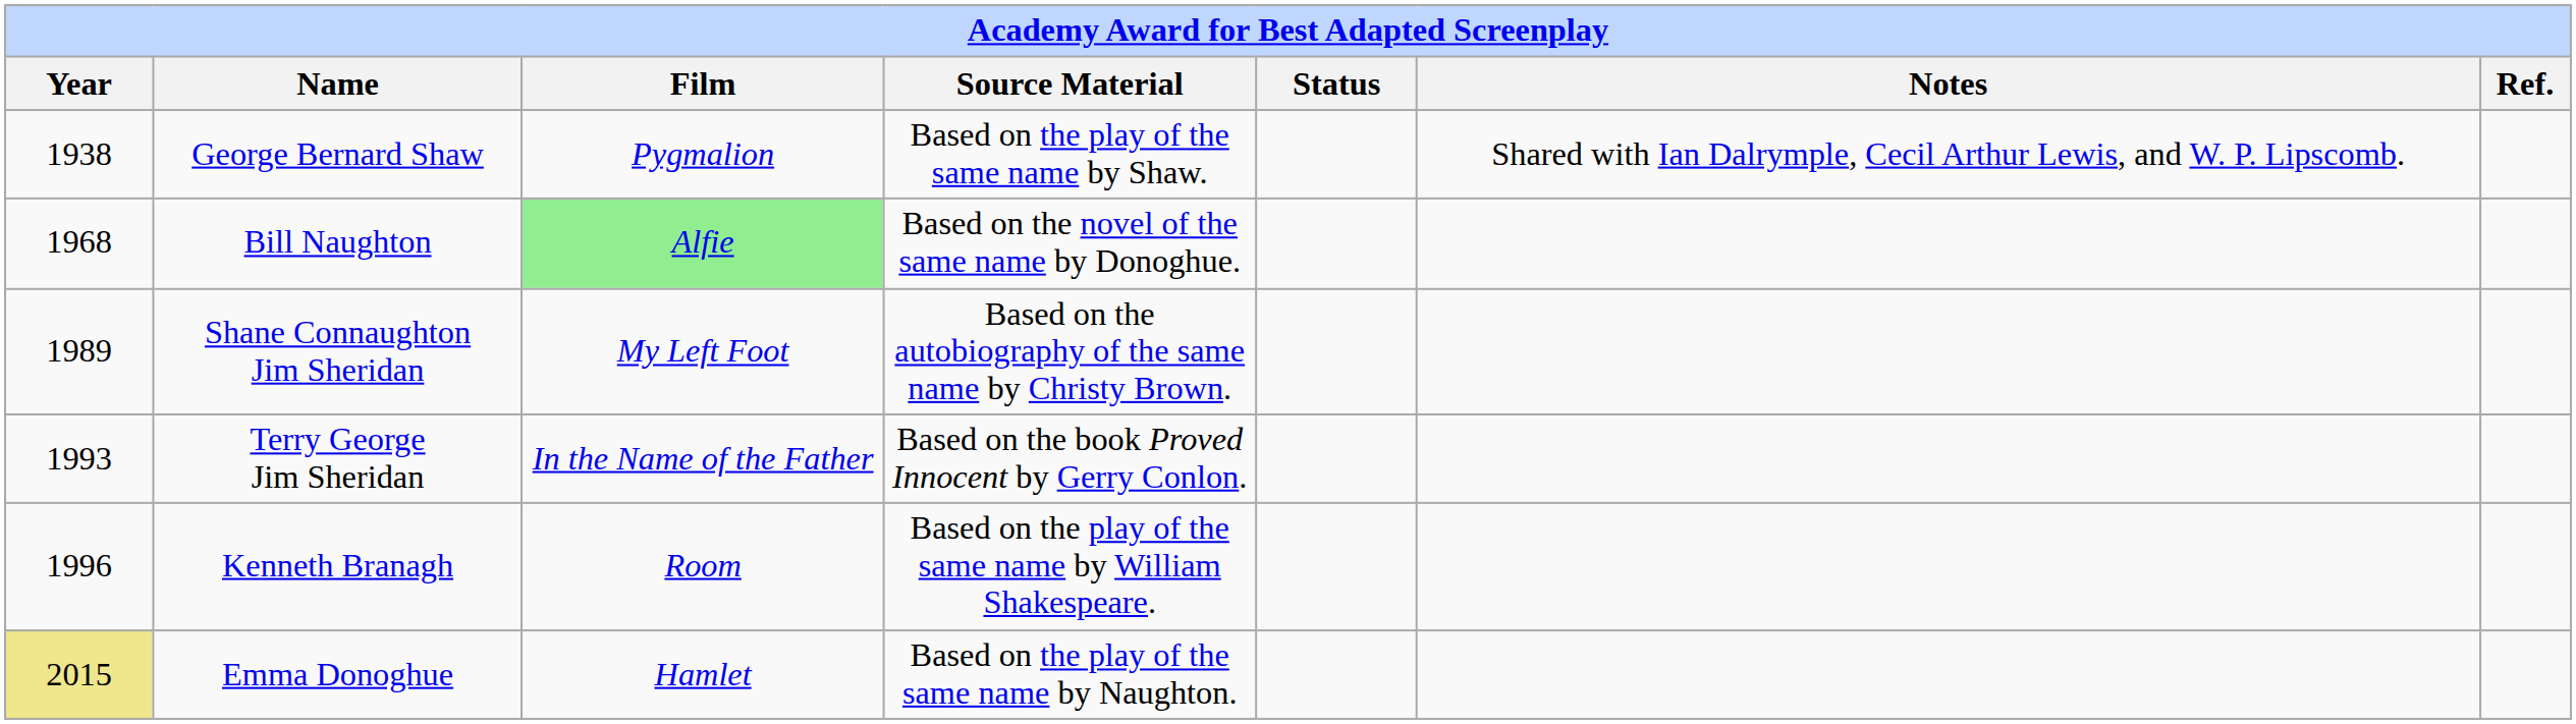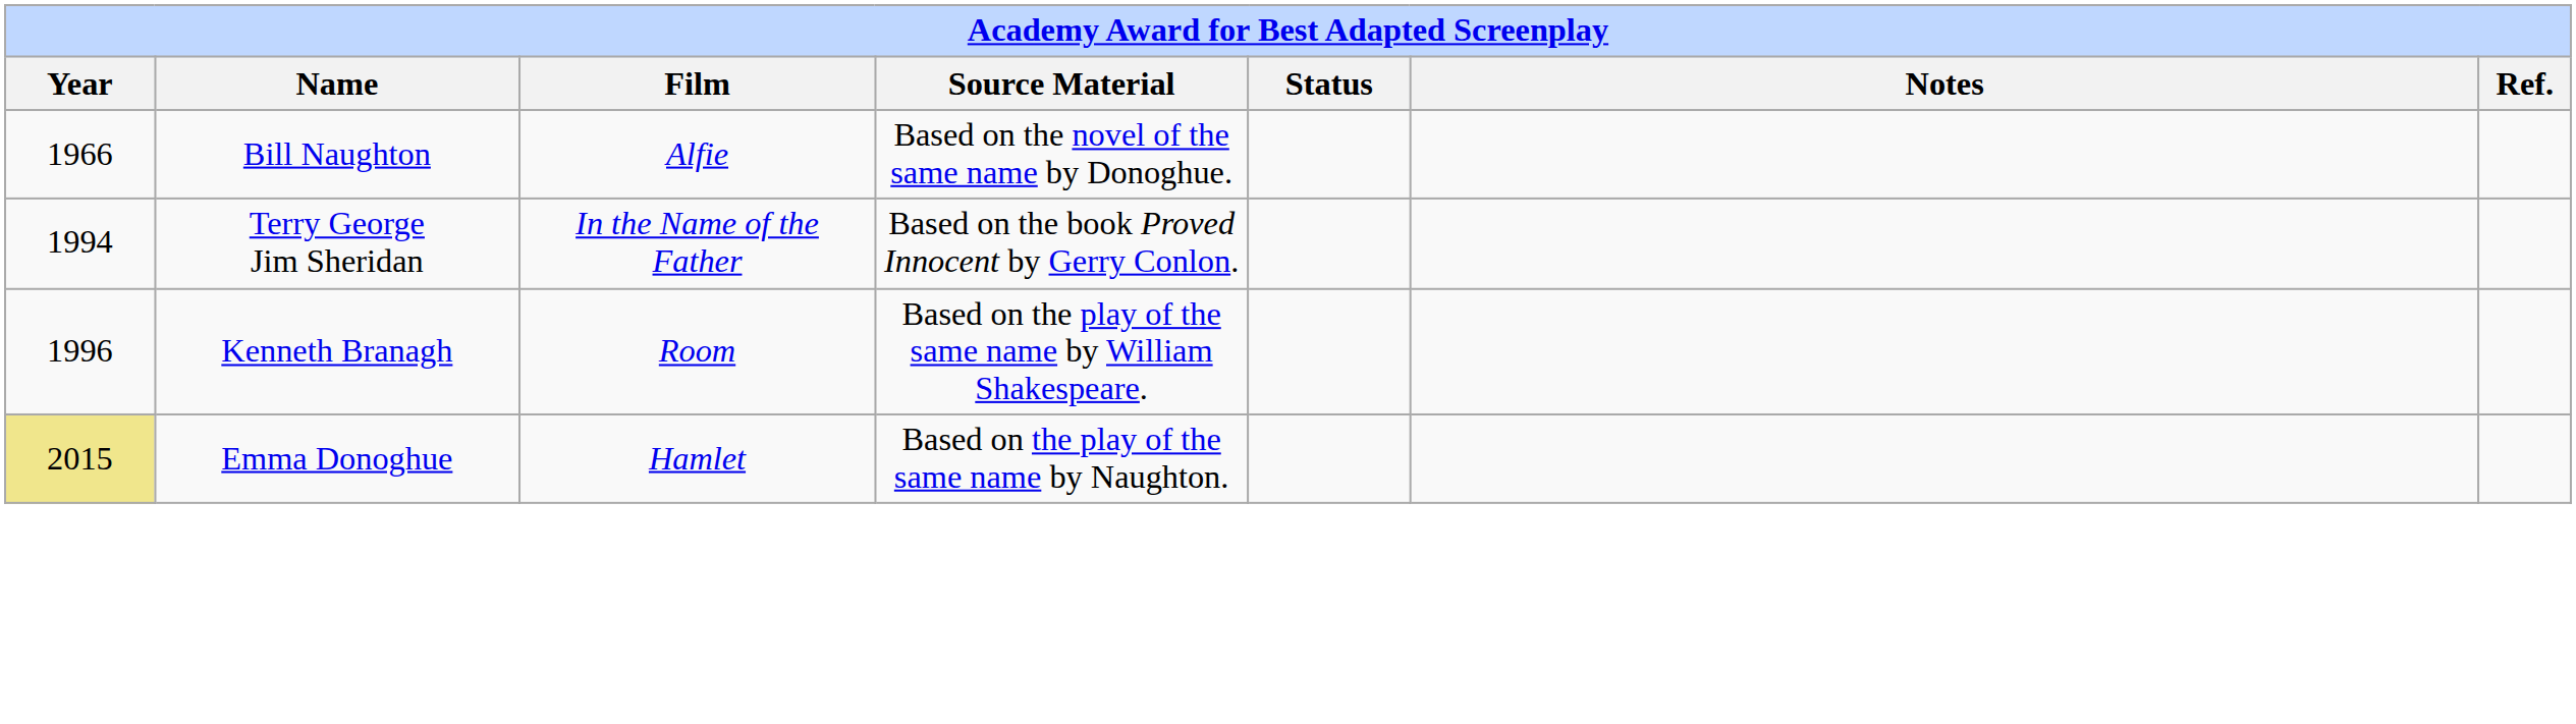- row: 1938 | George Bernard Shaw | Pygmalion | Based on the play of the same name by Shaw. | Shared with Ian Dalrymple, Cecil Arthur Lewis, and W. P. Lipscomb.
Bill Naughton | Year: 1968 -> 1966
Bill Naughton | Film: lightgreen background -> no background
- row: 1989 | Shane Connaughton Jim Sheridan | My Left Foot | Based on the autobiography of the same name by Christy Brown.
Terry George Jim Sheridan | Year: 1993 -> 1994
